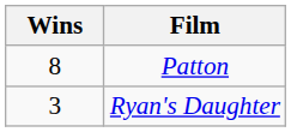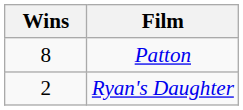Ryan's Daughter | Wins: 3 -> 2
